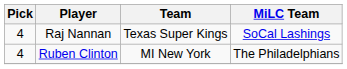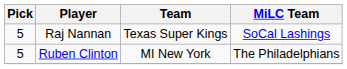Raj Nannan | Pick: 4 -> 5
Ruben Clinton | Pick: 4 -> 5
